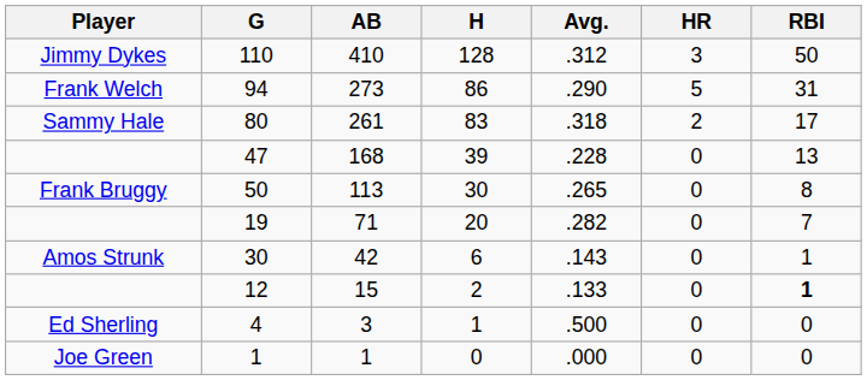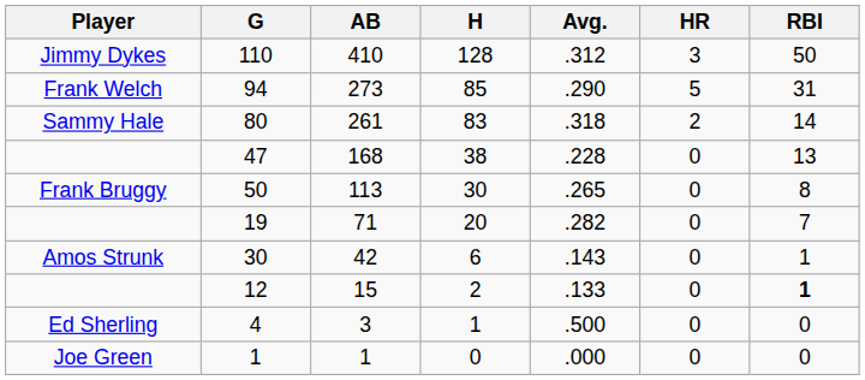94 | H: 86 -> 85
80 | RBI: 17 -> 14
47 | H: 39 -> 38
